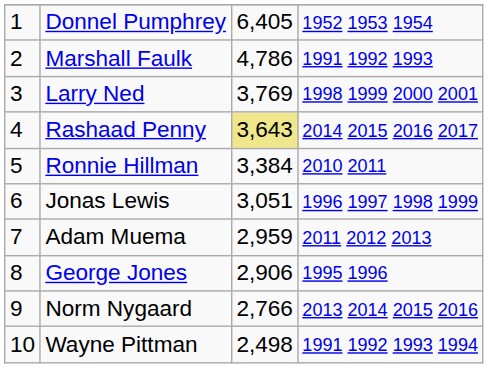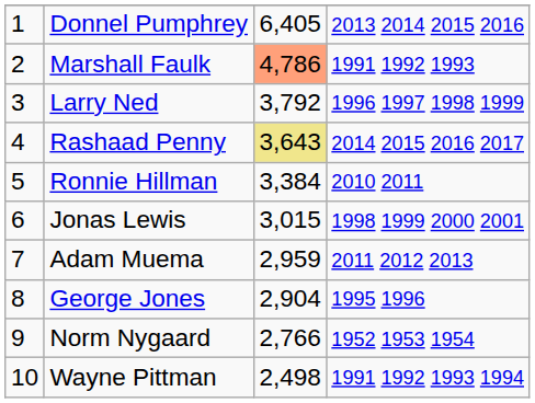Donnel Pumphrey | column 4: 1952 1953 1954 -> 2013 2014 2015 2016
Marshall Faulk | column 3: no background -> lightsalmon background
Larry Ned | column 3: 3,769 -> 3,792
Larry Ned | column 4: 1998 1999 2000 2001 -> 1996 1997 1998 1999
Jonas Lewis | column 3: 3,051 -> 3,015
Jonas Lewis | column 4: 1996 1997 1998 1999 -> 1998 1999 2000 2001
George Jones | column 3: 2,906 -> 2,904
Norm Nygaard | column 4: 2013 2014 2015 2016 -> 1952 1953 1954
